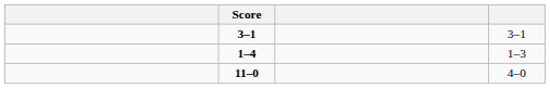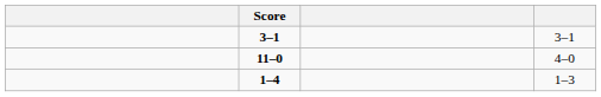rows swapped: 1–4 <-> 11–0
